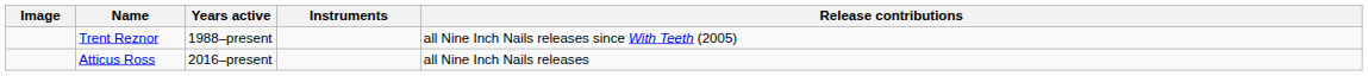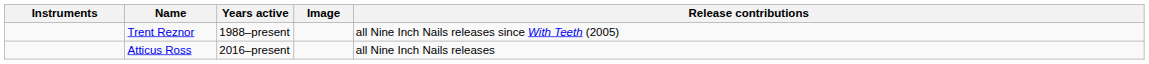columns swapped: Image <-> Instruments
